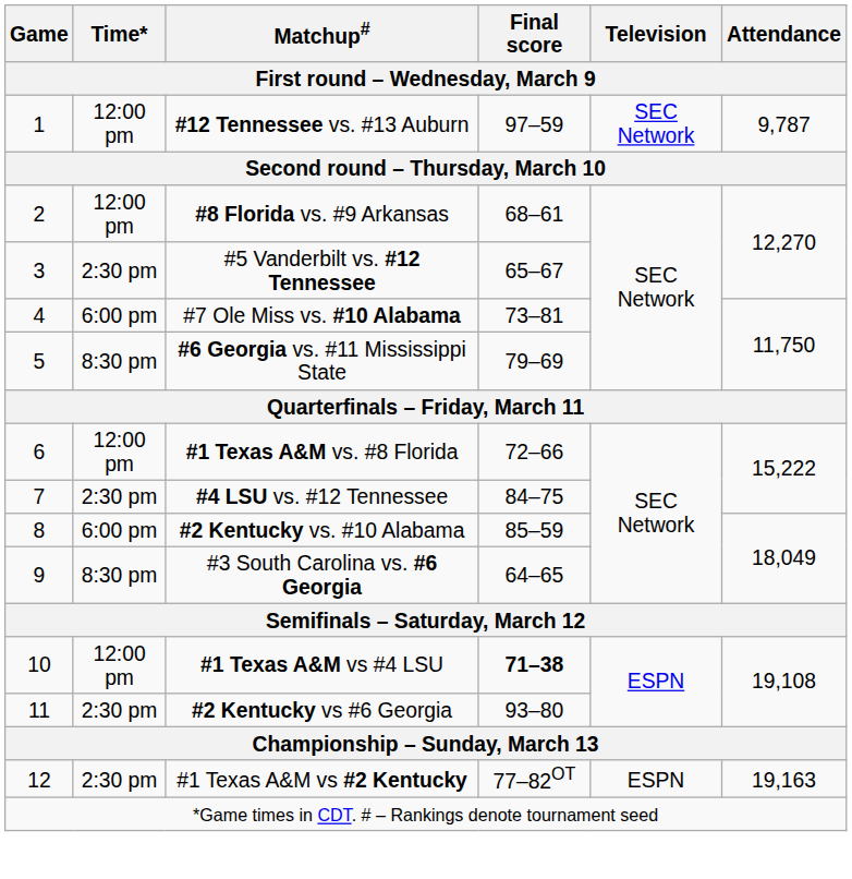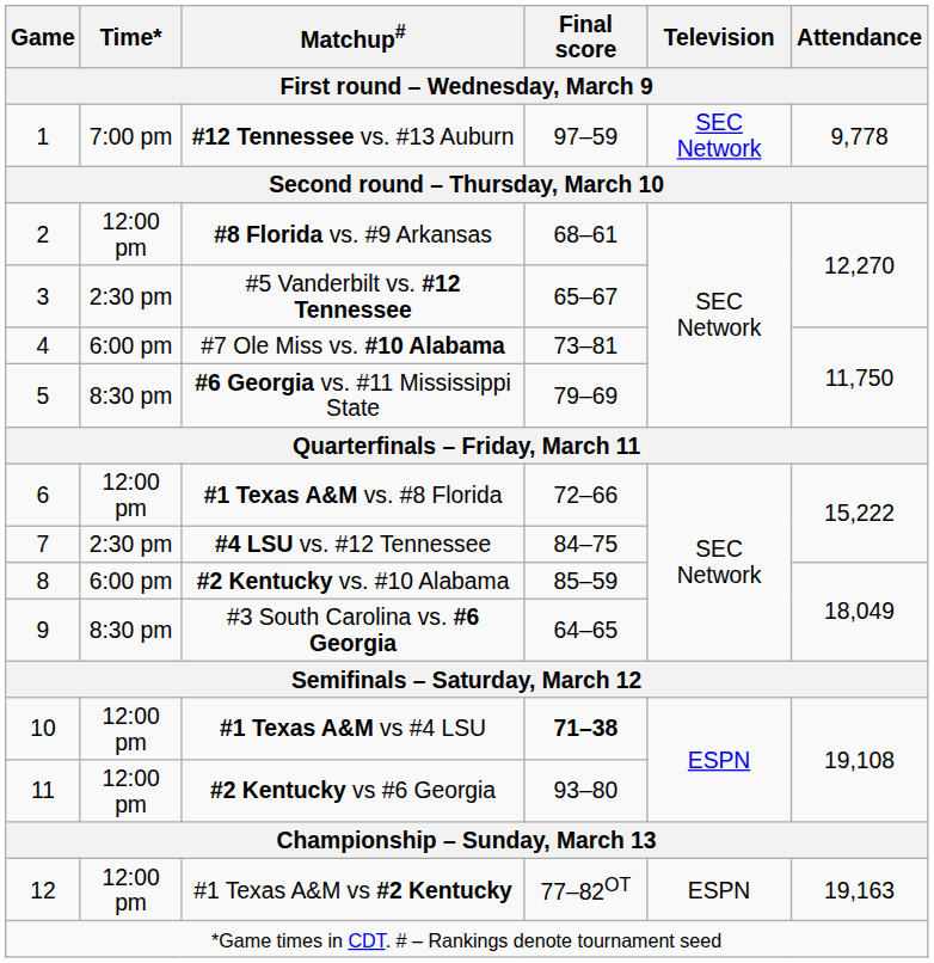#12 Tennessee vs. #13 Auburn | Time*: 12:00 pm -> 7:00 pm
#12 Tennessee vs. #13 Auburn | Attendance: 9,787 -> 9,778
#2 Kentucky vs #6 Georgia | Time*: 2:30 pm -> 12:00 pm
#1 Texas A&M vs #2 Kentucky | Time*: 2:30 pm -> 12:00 pm
